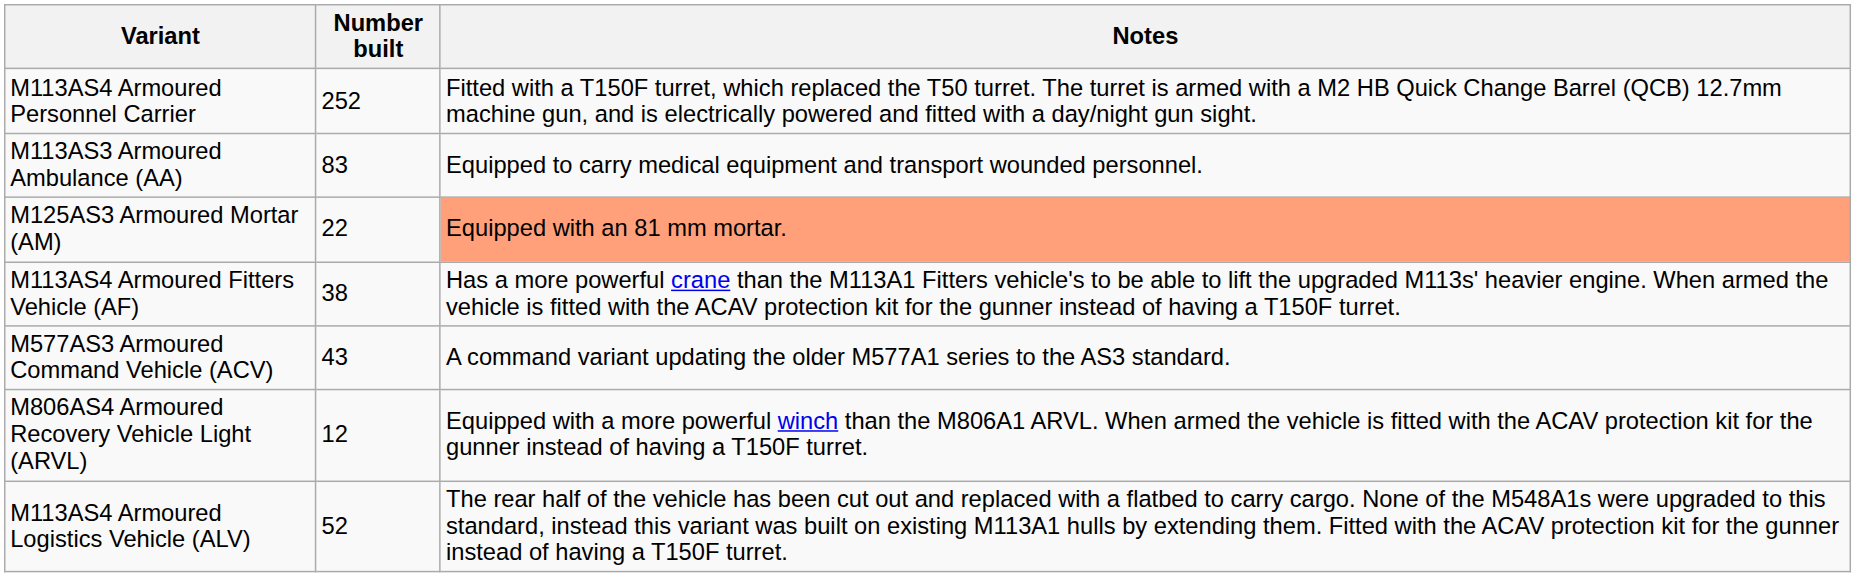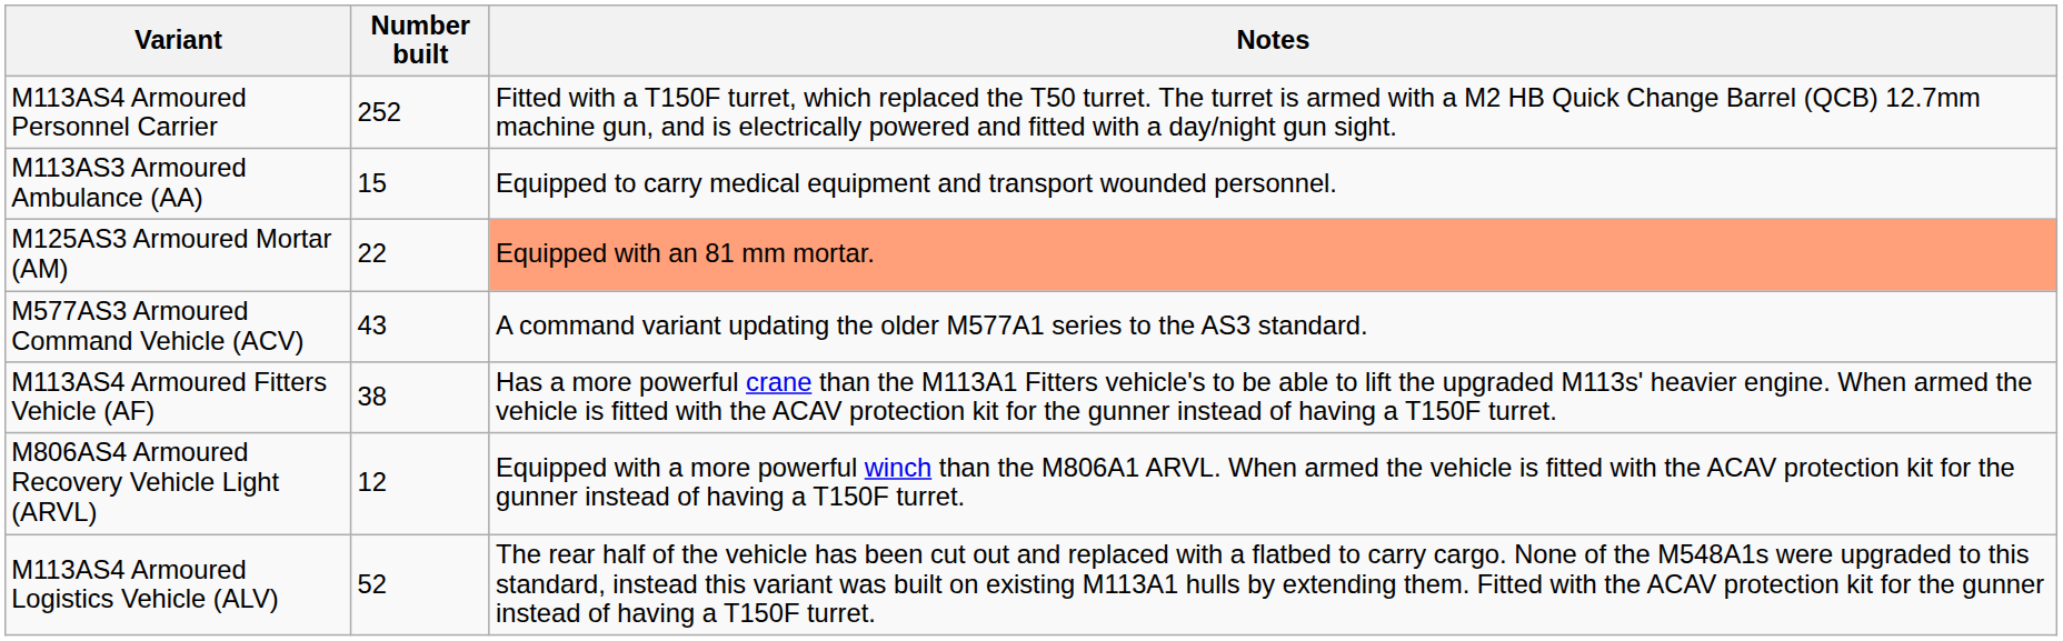M113AS3 Armoured Ambulance (AA) | Number built: 83 -> 15
rows swapped: M577AS3 Armoured Command Vehicle (ACV) <-> M113AS4 Armoured Fitters Vehicle (AF)
